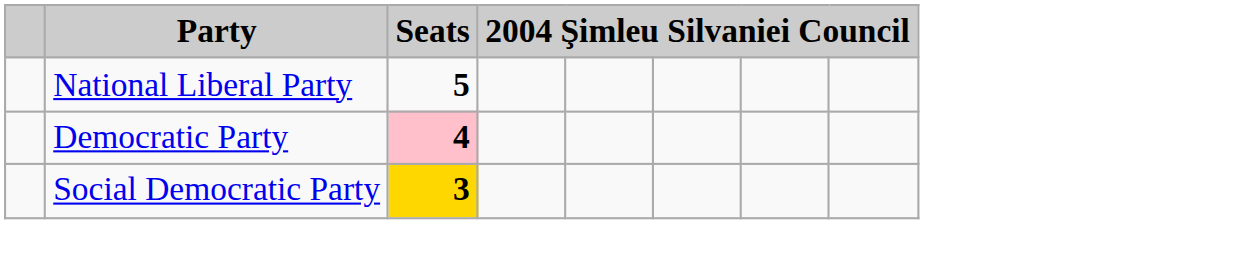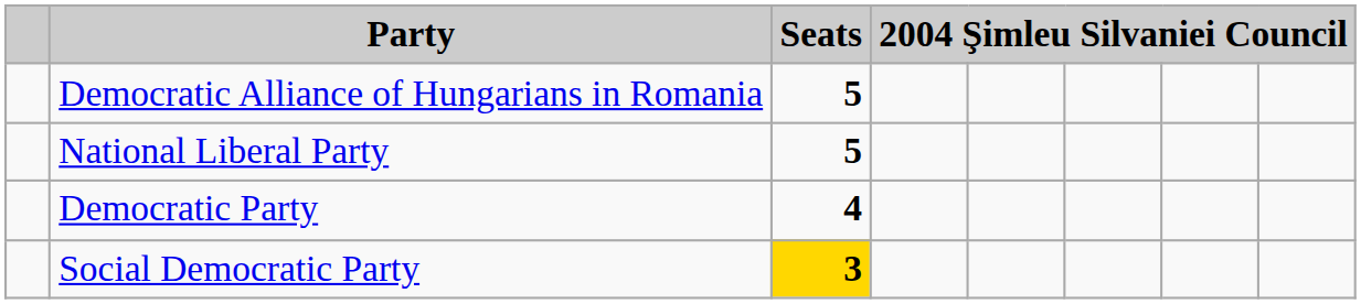+ row: Democratic Alliance of Hungarians in Romania | 5
Democratic Party | Seats: pink background -> no background
